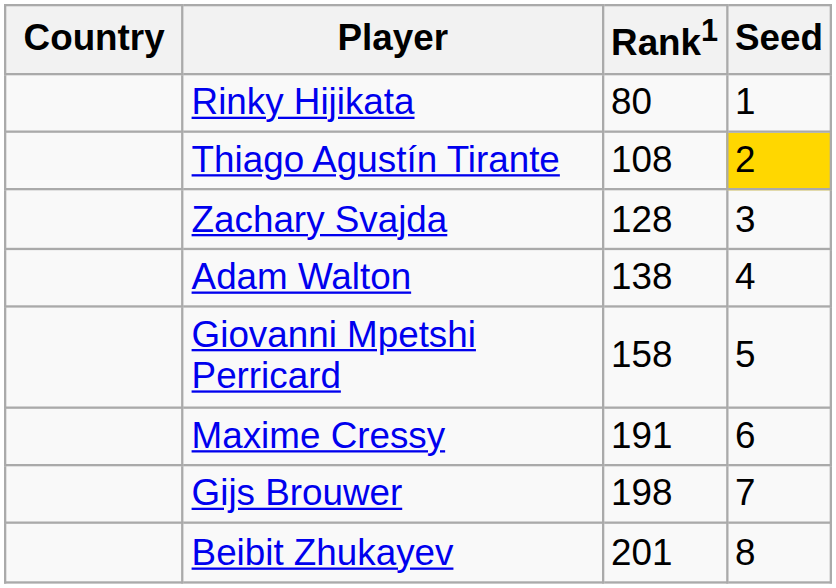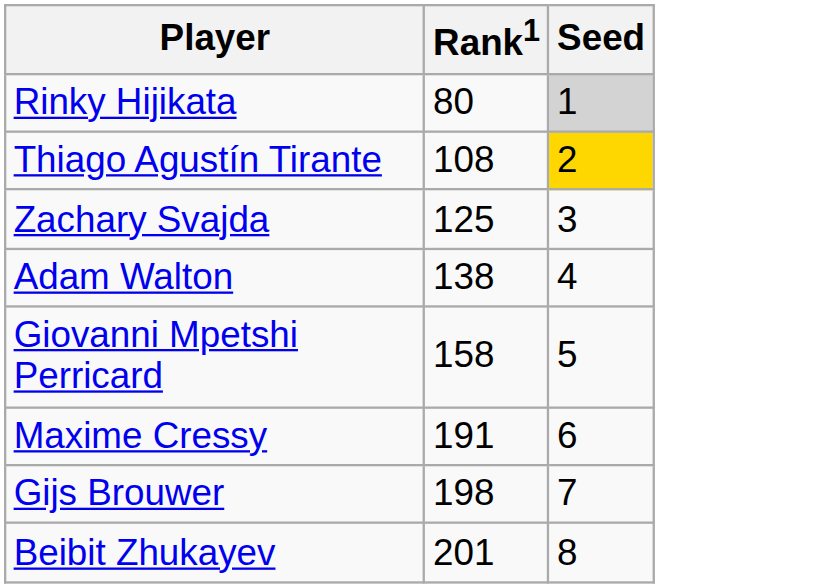- column: Country
Rinky Hijikata | Seed: no background -> lightgrey background
Zachary Svajda | Rank1: 128 -> 125
